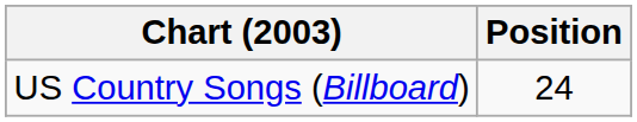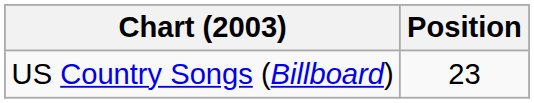US Country Songs (Billboard) | Position: 24 -> 23
